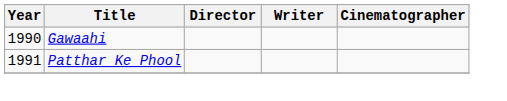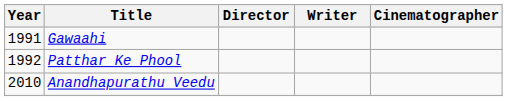Gawaahi | Year: 1990 -> 1991
Patthar Ke Phool | Year: 1991 -> 1992
+ row: 2010 | Anandhapurathu Veedu
